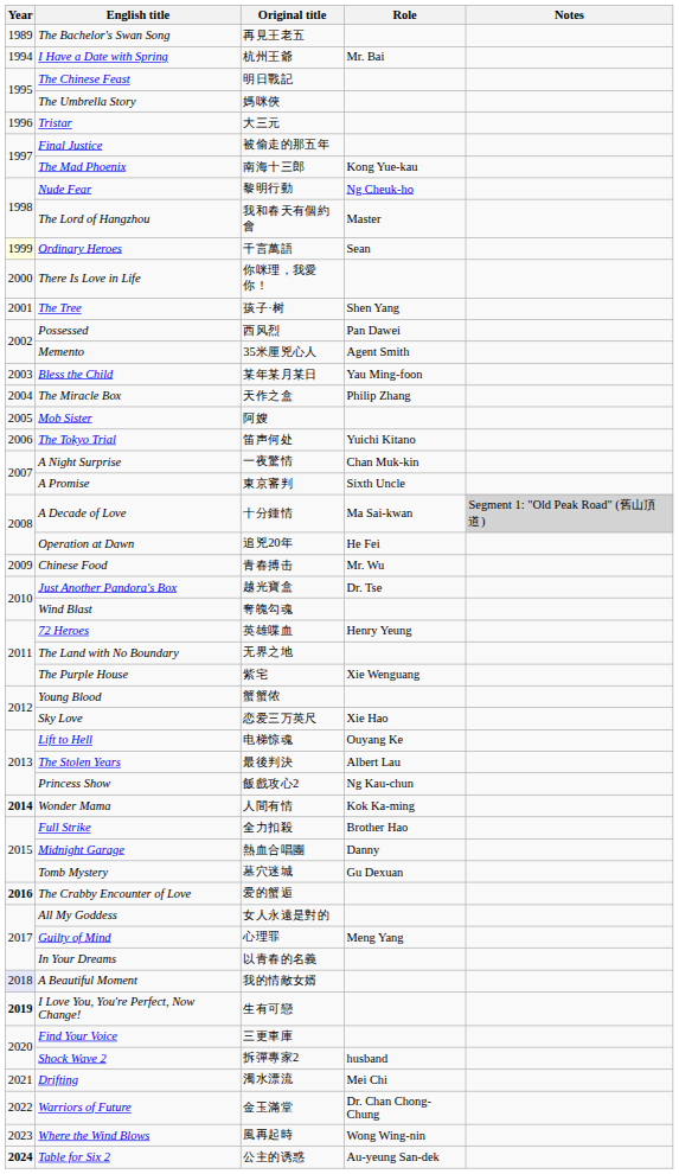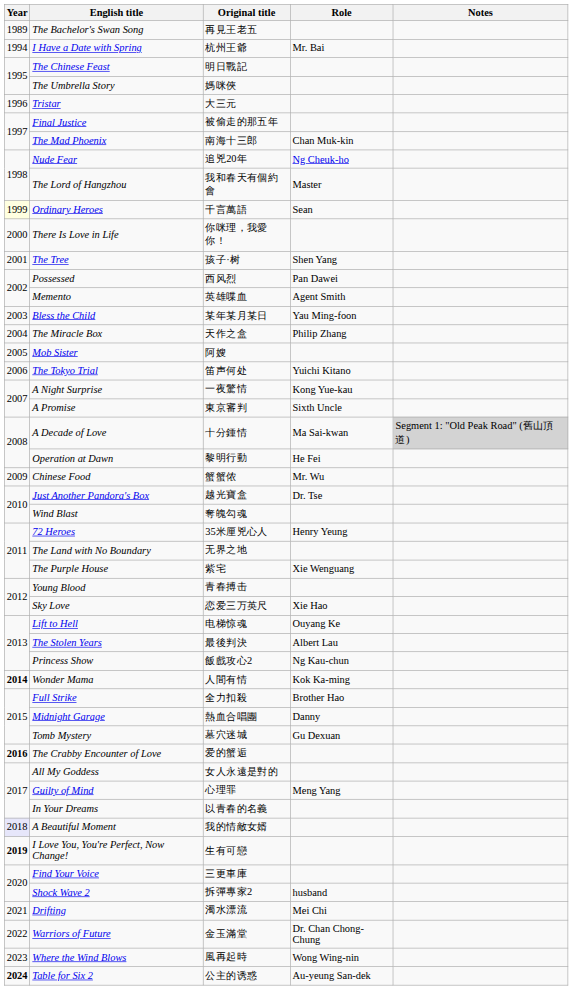The Mad Phoenix | Role: Kong Yue-kau -> Chan Muk-kin
Nude Fear | Original title: 黎明行動 -> 追兇20年
Memento | Original title: 35米厘兇心人 -> 英雄喋血
A Night Surprise | Role: Chan Muk-kin -> Kong Yue-kau
Operation at Dawn | Original title: 追兇20年 -> 黎明行動
Chinese Food | Original title: 青春搏击 -> 蟹蟹侬
72 Heroes | Original title: 英雄喋血 -> 35米厘兇心人
Young Blood | Original title: 蟹蟹侬 -> 青春搏击
